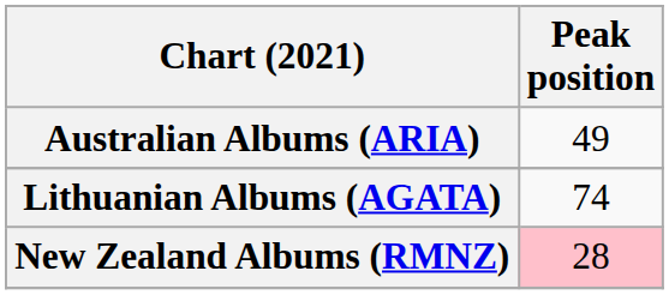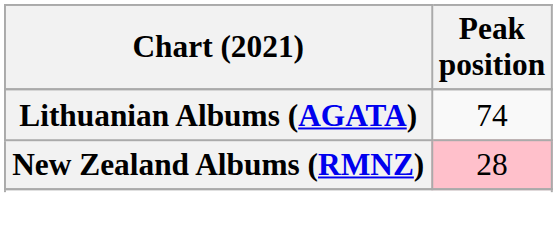- row: Australian Albums (ARIA) | 49
